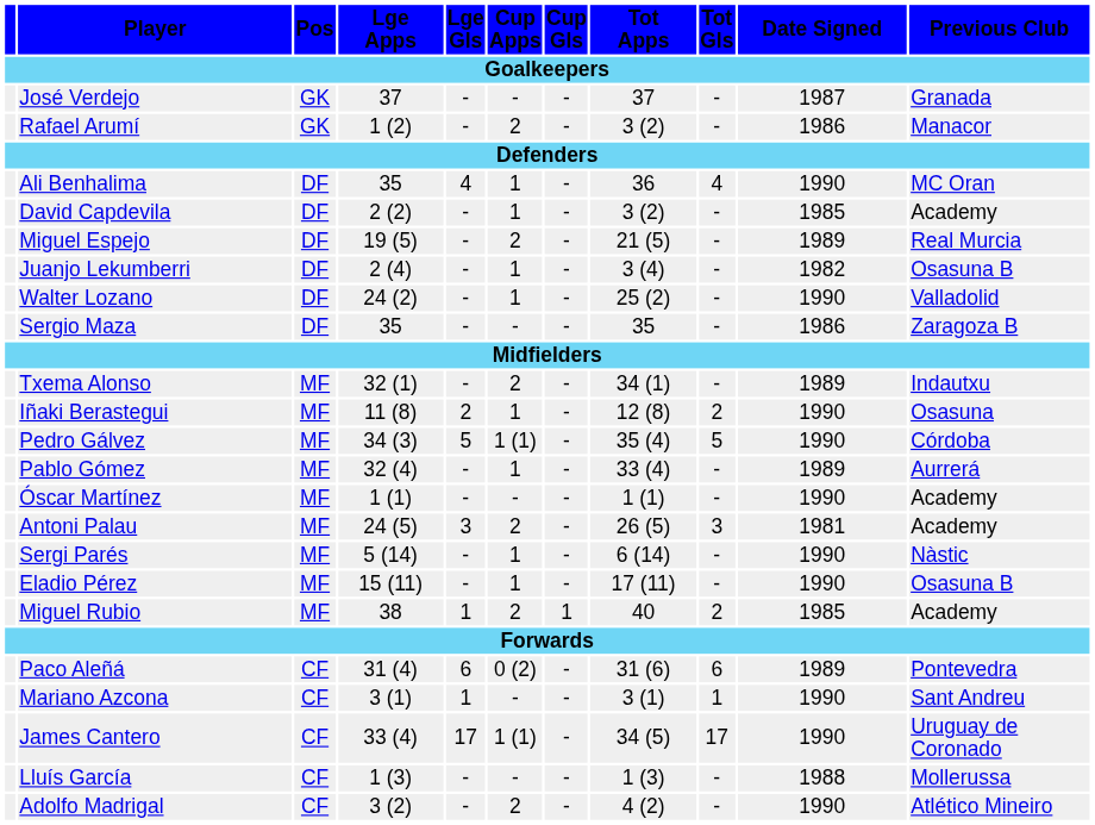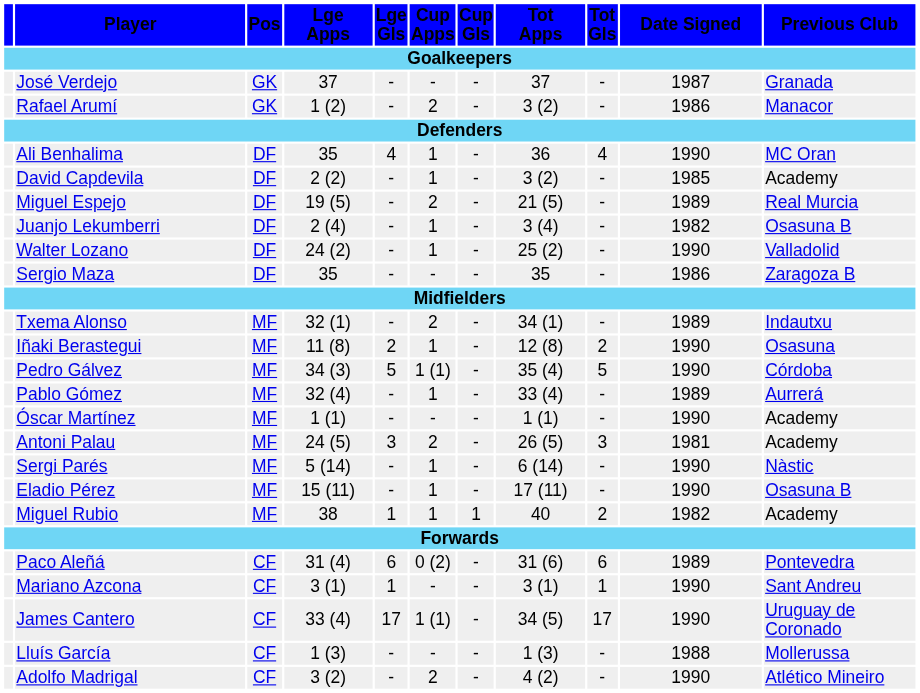Miguel Rubio | Cup Apps: 2 -> 1
Miguel Rubio | Date Signed: 1985 -> 1982
